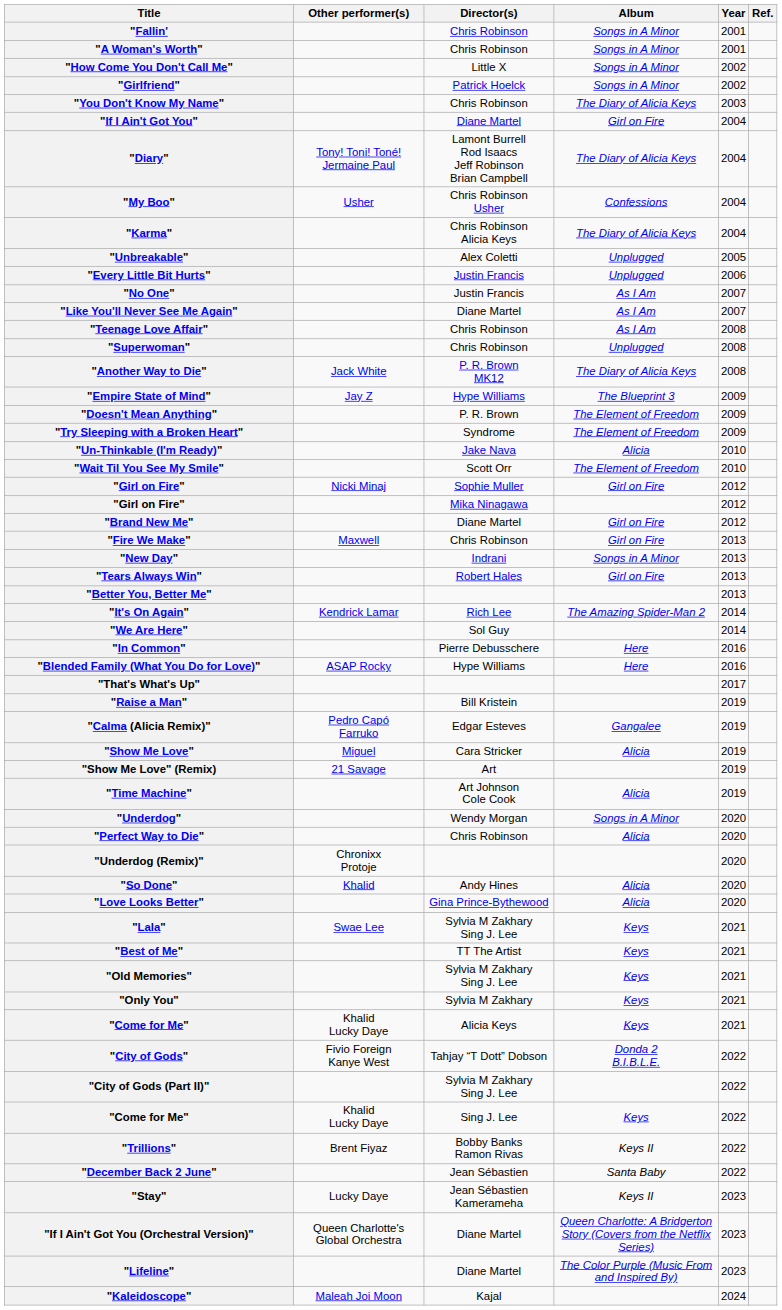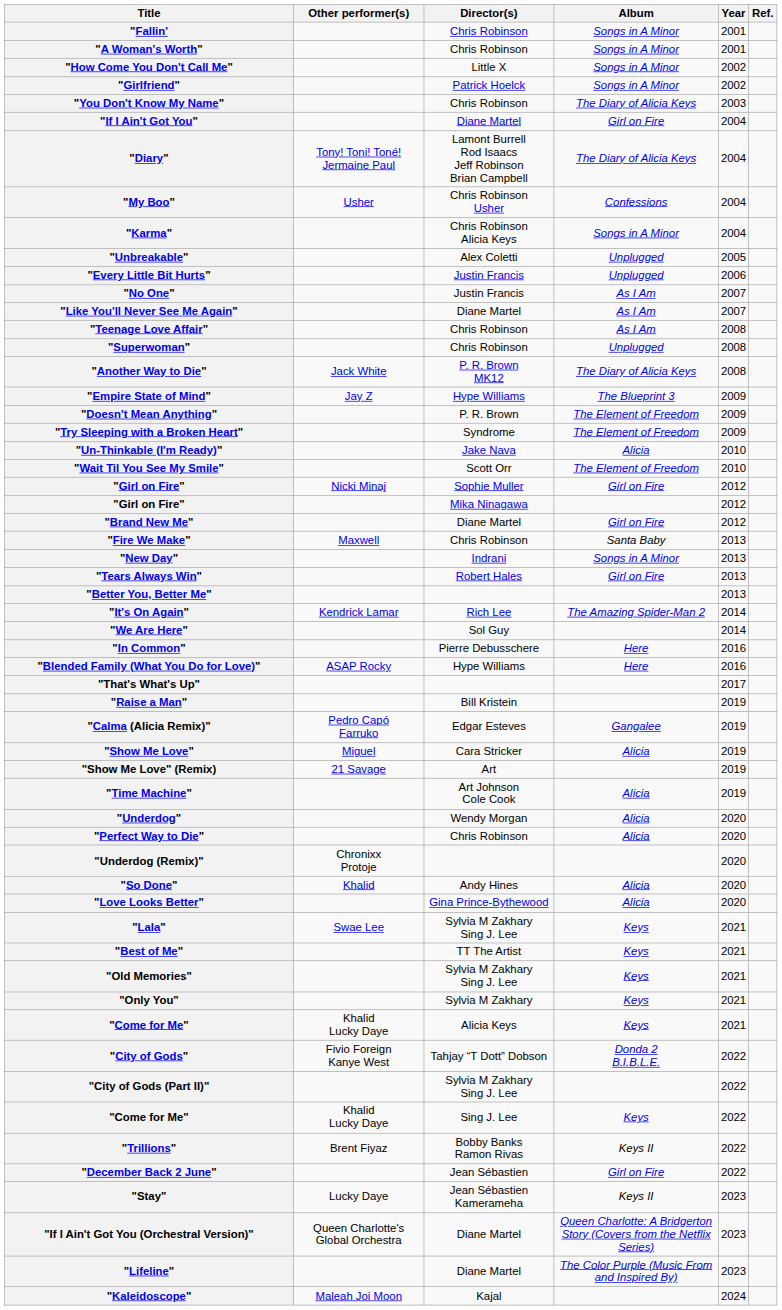"Karma" | Album: The Diary of Alicia Keys -> Songs in A Minor
"Fire We Make" | Album: Girl on Fire -> Santa Baby
"Underdog" | Album: Songs in A Minor -> Alicia
"December Back 2 June" | Album: Santa Baby -> Girl on Fire
